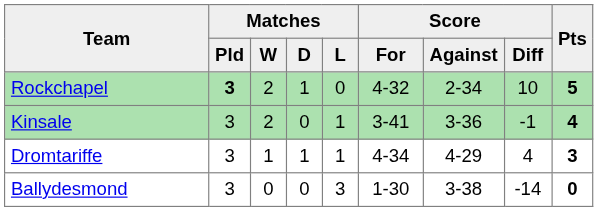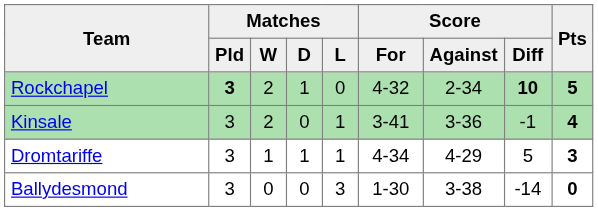Rockchapel | Score / Diff: normal -> bold
Dromtariffe | Score / Diff: 4 -> 5
